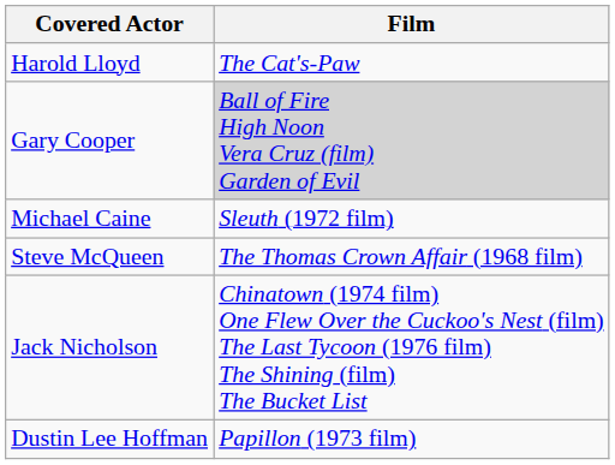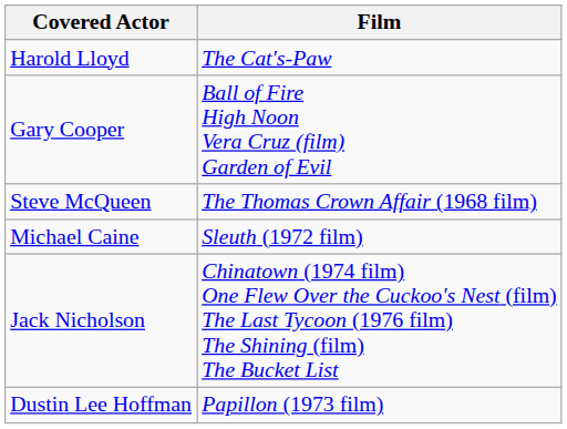Gary Cooper | Film: lightgrey background -> no background
rows swapped: Steve McQueen <-> Michael Caine
